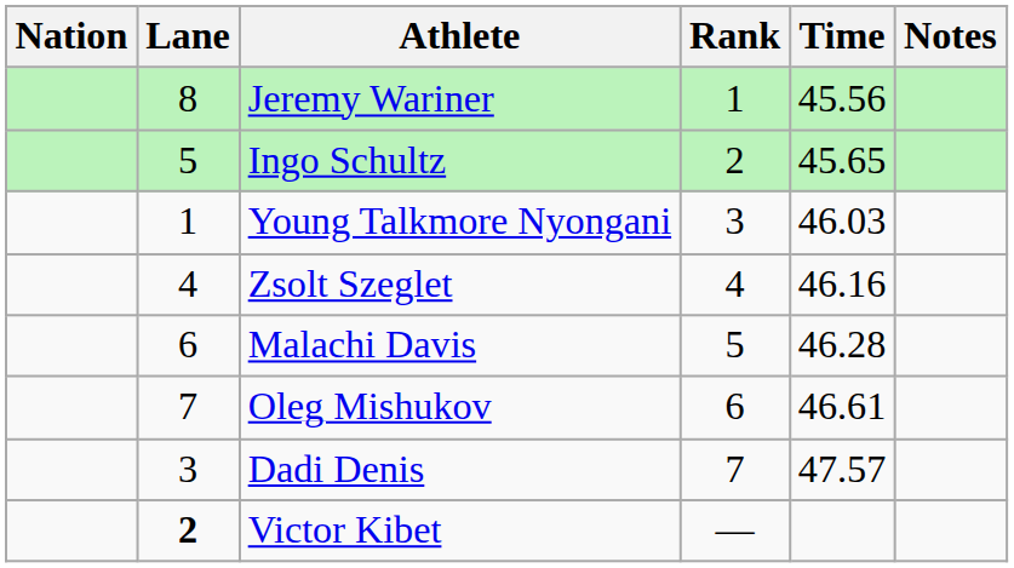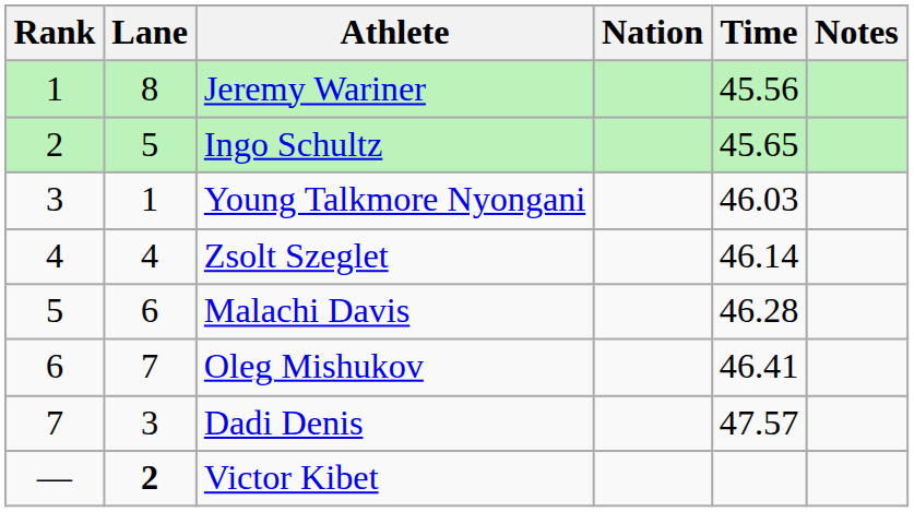columns swapped: Rank <-> Nation
Zsolt Szeglet | Time: 46.16 -> 46.14
Oleg Mishukov | Time: 46.61 -> 46.41
